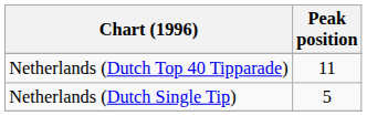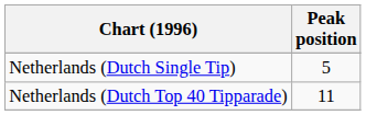rows swapped: Netherlands (Dutch Top 40 Tipparade) <-> Netherlands (Dutch Single Tip)
